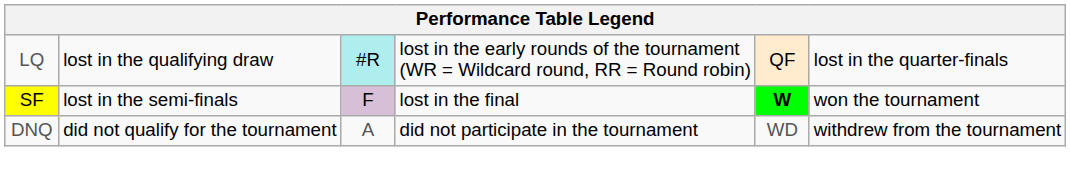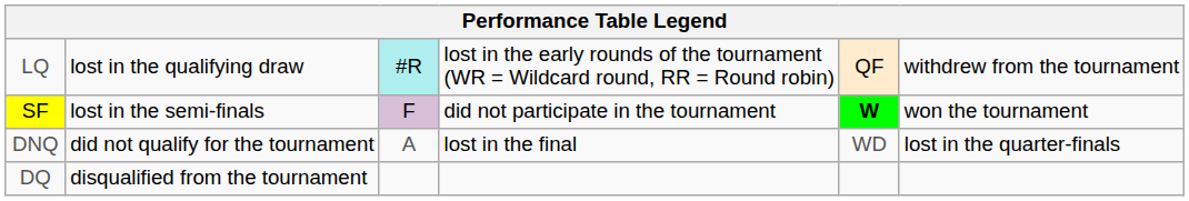LQ | column 6: lost in the quarter-finals -> withdrew from the tournament
SF | column 4: lost in the final -> did not participate in the tournament
DNQ | column 4: did not participate in the tournament -> lost in the final
DNQ | column 6: withdrew from the tournament -> lost in the quarter-finals
+ row: DQ | disqualified from the tournament
